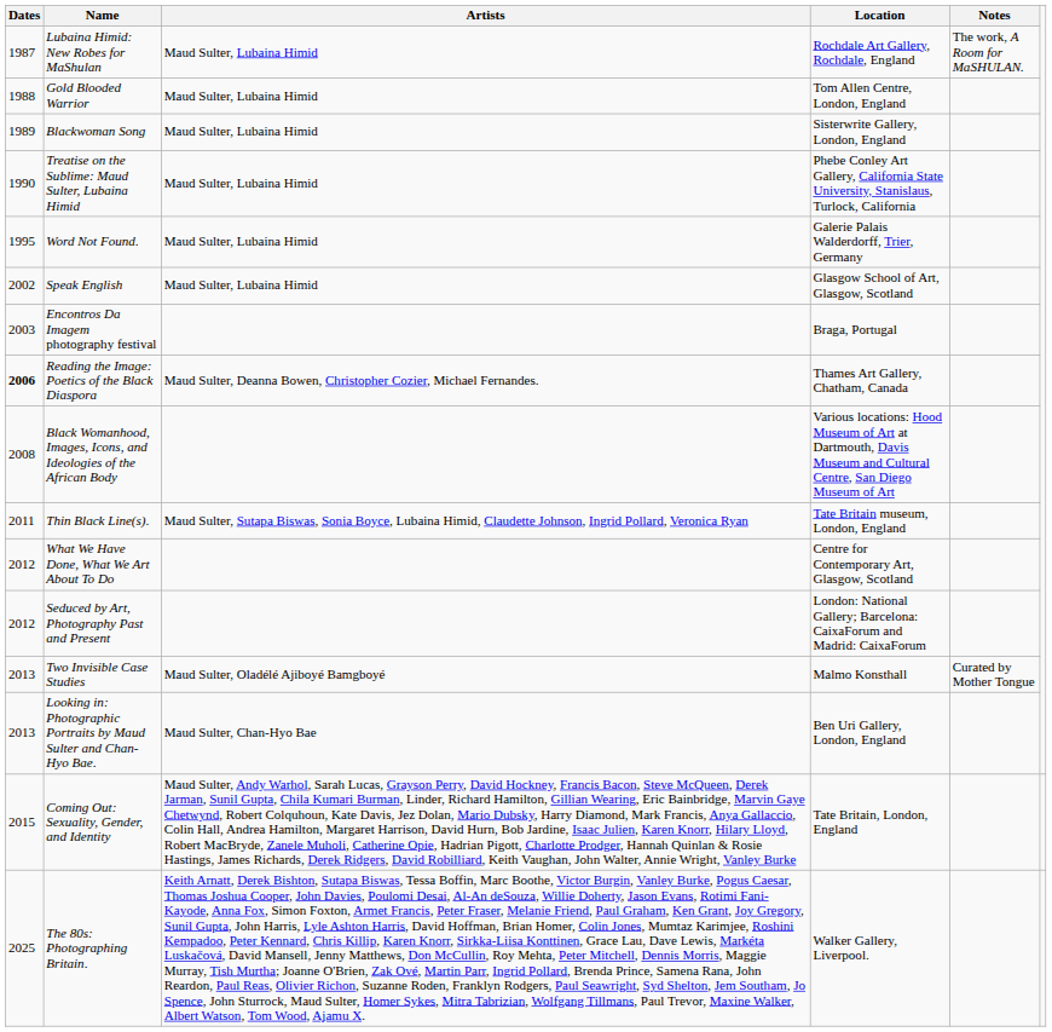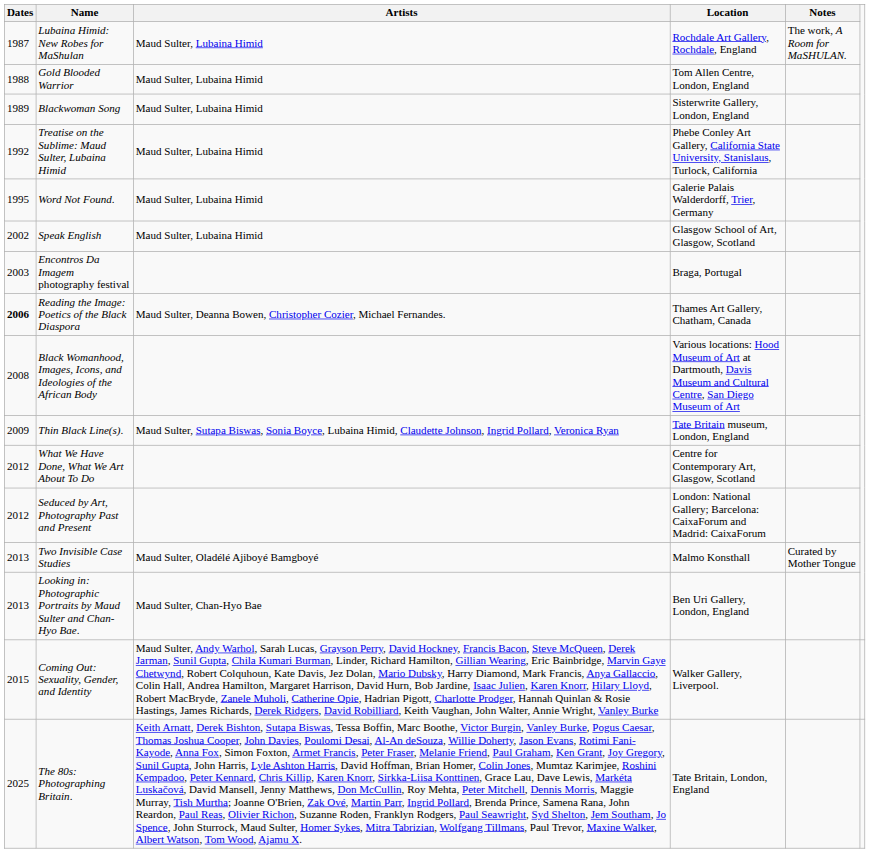Treatise on the Sublime: Maud Sulter, Lubaina Himid | Dates: 1990 -> 1992
Thin Black Line(s). | Dates: 2011 -> 2009
Coming Out: Sexuality, Gender, and Identity | Location: Tate Britain, London, England -> Walker Gallery, Liverpool.
The 80s: Photographing Britain. | Location: Walker Gallery, Liverpool. -> Tate Britain, London, England
